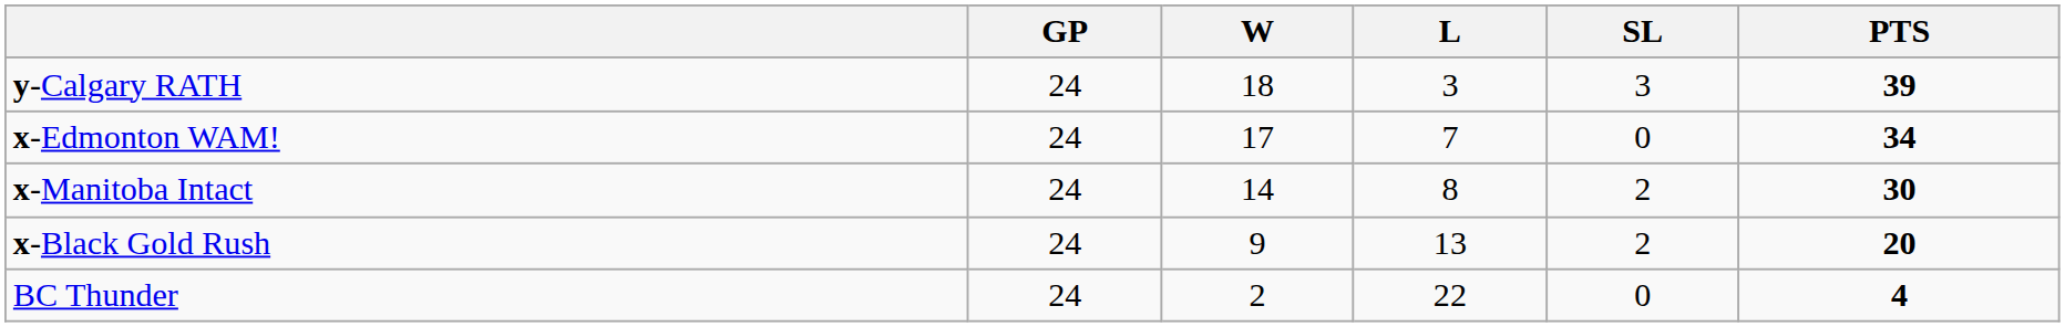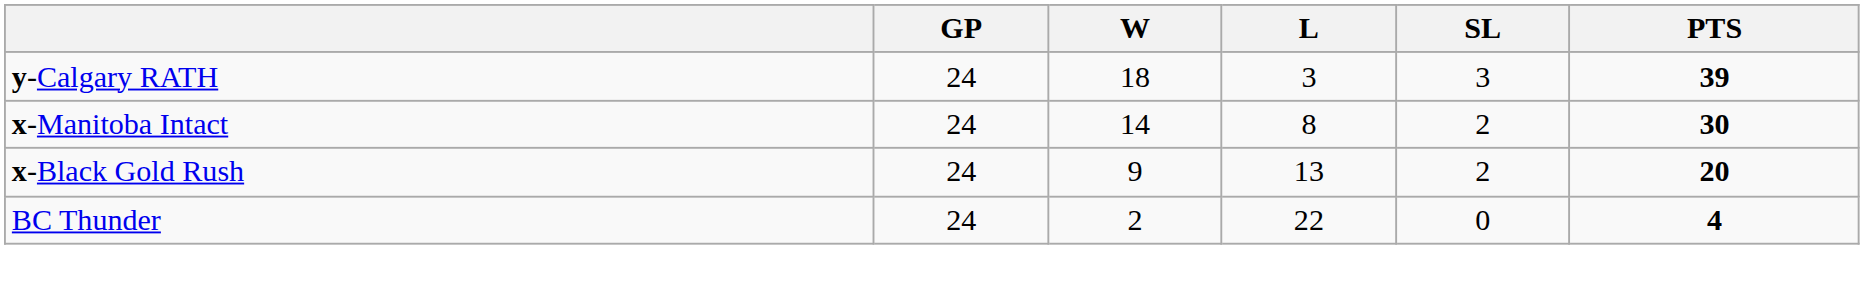- row: x-Edmonton WAM! | 24 | 17 | 7 | 0 | 34
